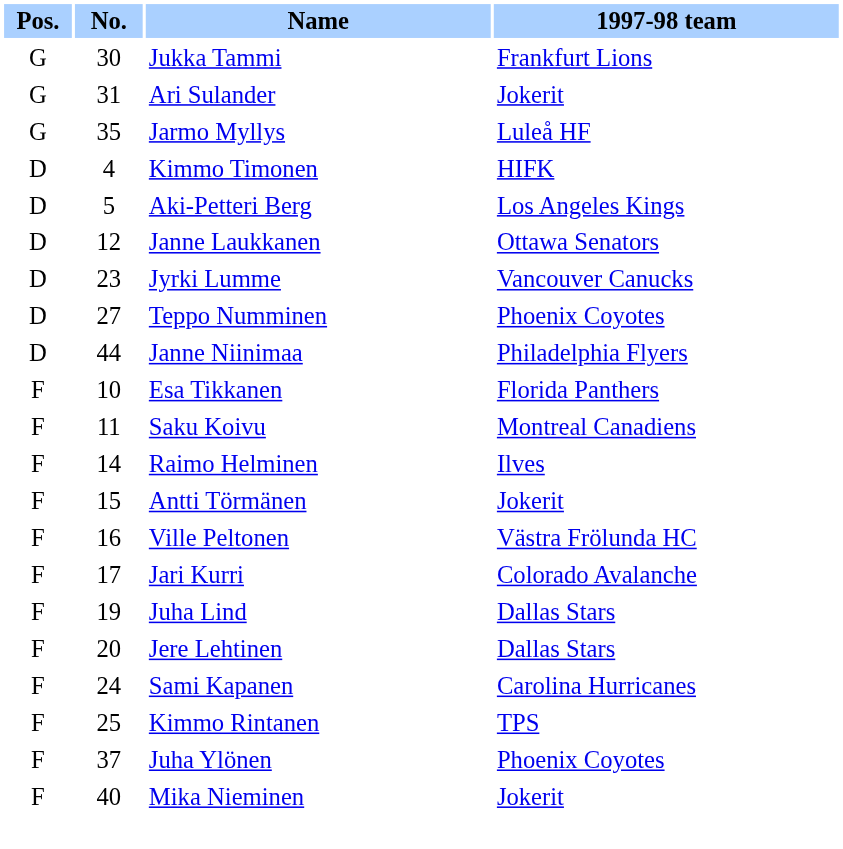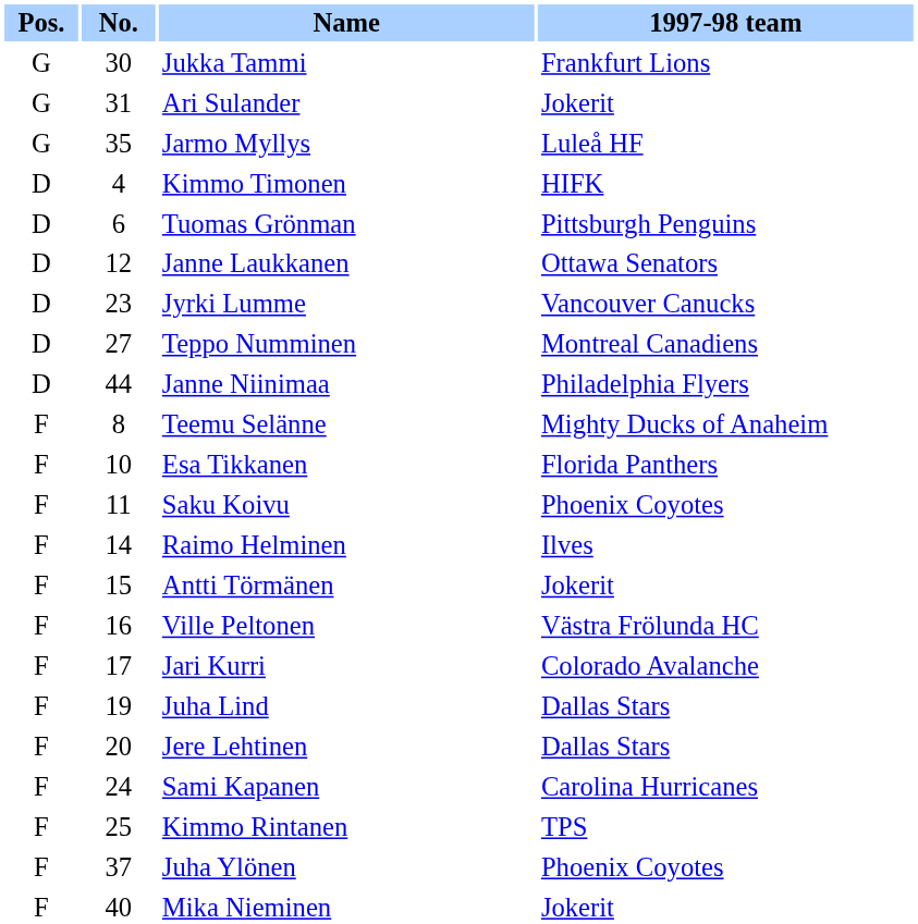- row: D | 5 | Aki-Petteri Berg | Los Angeles Kings
+ row: D | 6 | Tuomas Grönman | Pittsburgh Penguins
Teppo Numminen | 1997-98 team: Phoenix Coyotes -> Montreal Canadiens
+ row: F | 8 | Teemu Selänne | Mighty Ducks of Anaheim
Saku Koivu | 1997-98 team: Montreal Canadiens -> Phoenix Coyotes
